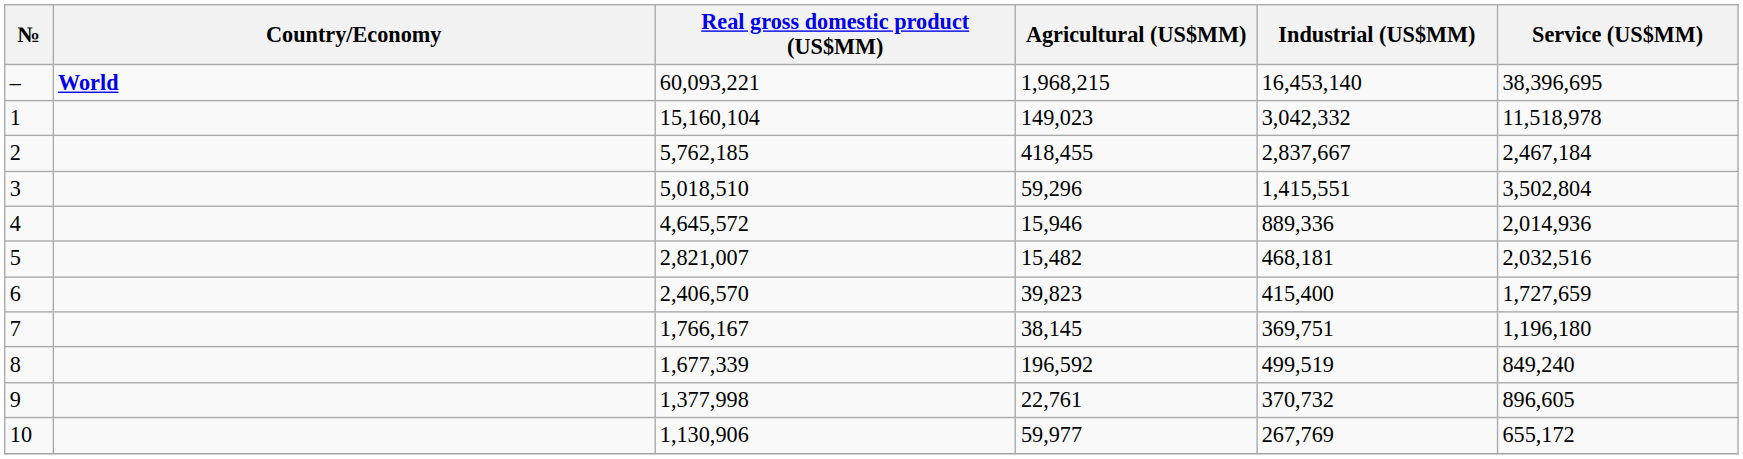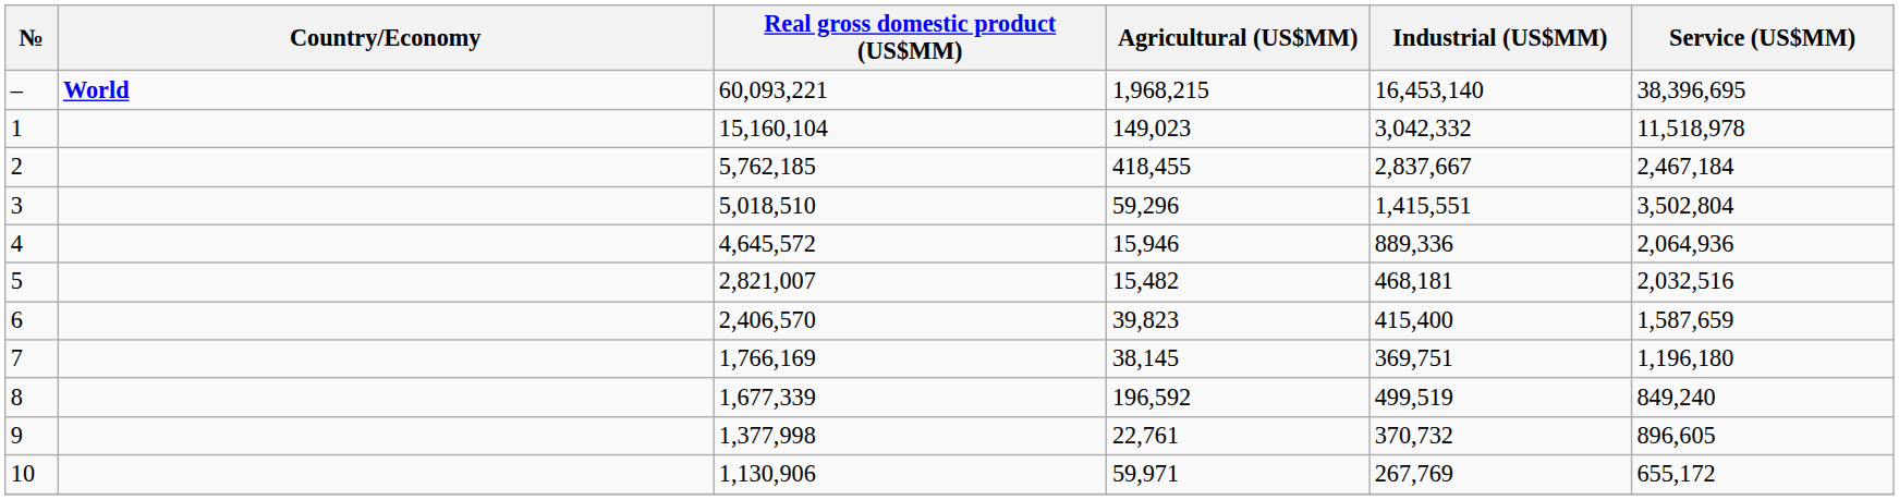4 | Service (US$MM): 2,014,936 -> 2,064,936
6 | Service (US$MM): 1,727,659 -> 1,587,659
7 | Real gross domestic product (US$MM): 1,766,167 -> 1,766,169
10 | Agricultural (US$MM): 59,977 -> 59,971
